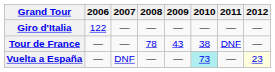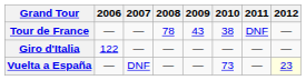rows swapped: Giro d'Italia <-> Tour de France
Vuelta a España | 2010: paleturquoise background -> no background
